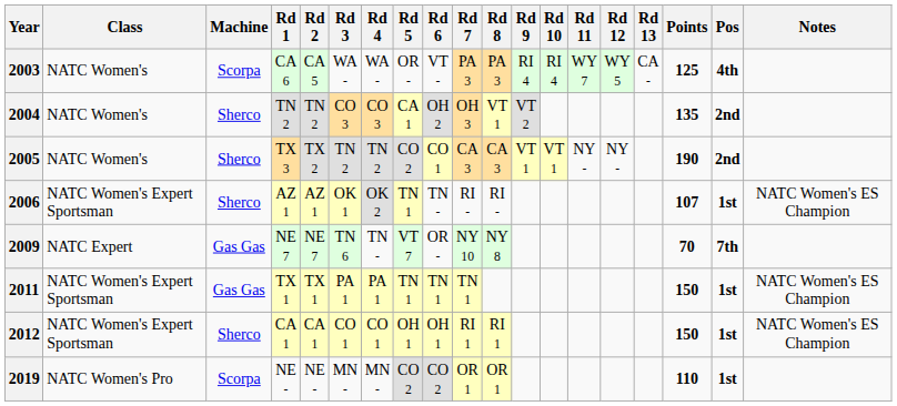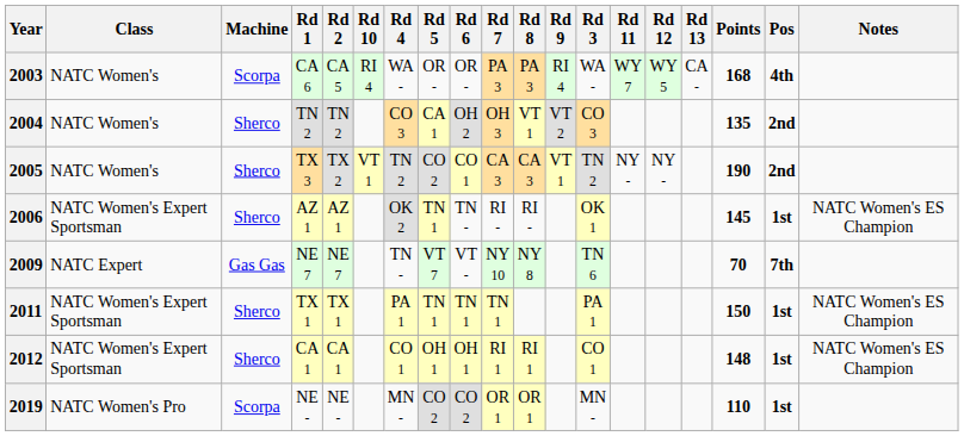columns swapped: Rd 3 <-> Rd 10
2003 | Rd 6: VT - -> OR -
2003 | Points: 125 -> 168
2006 | Points: 107 -> 145
2009 | Rd 6: OR - -> VT -
2011 | Machine: Gas Gas -> Sherco
2012 | Points: 150 -> 148
